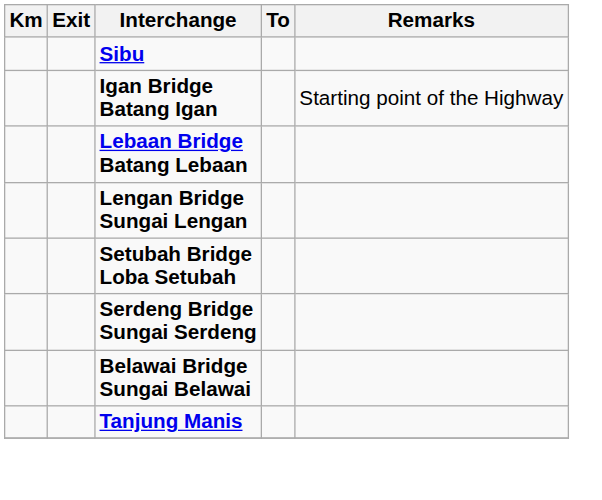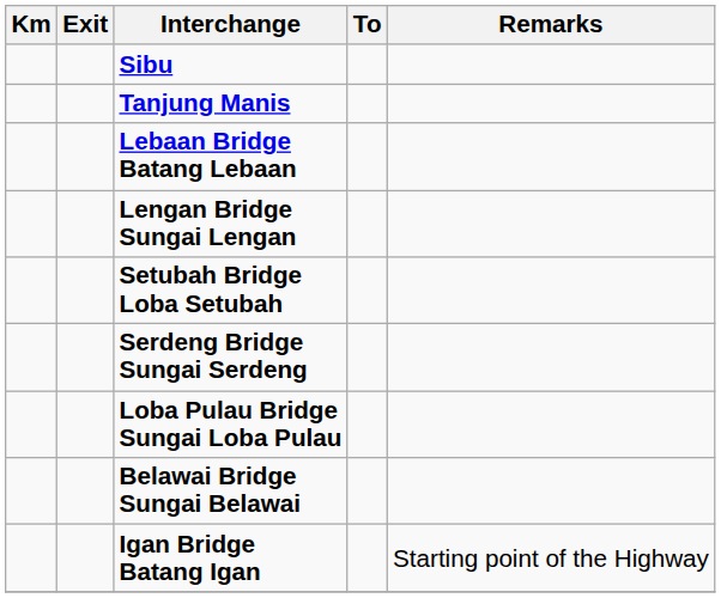rows swapped: Igan Bridge Batang Igan <-> Tanjung Manis
+ row: Loba Pulau Bridge Sungai Loba Pulau
